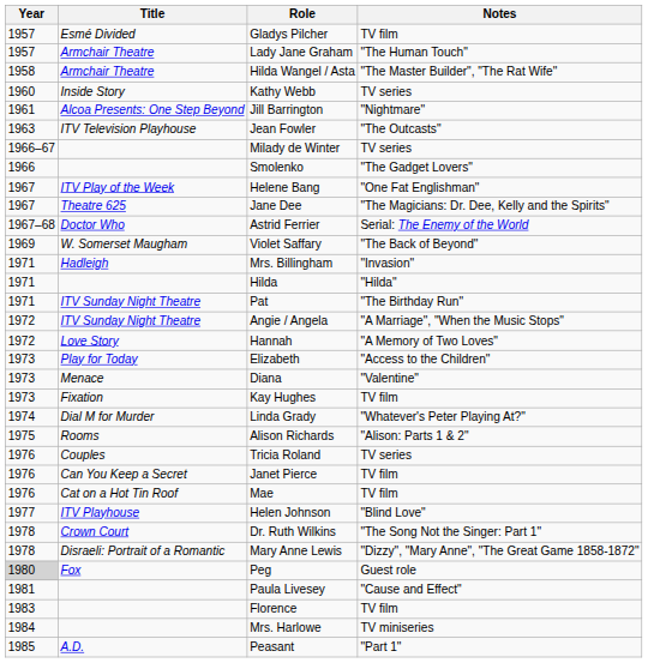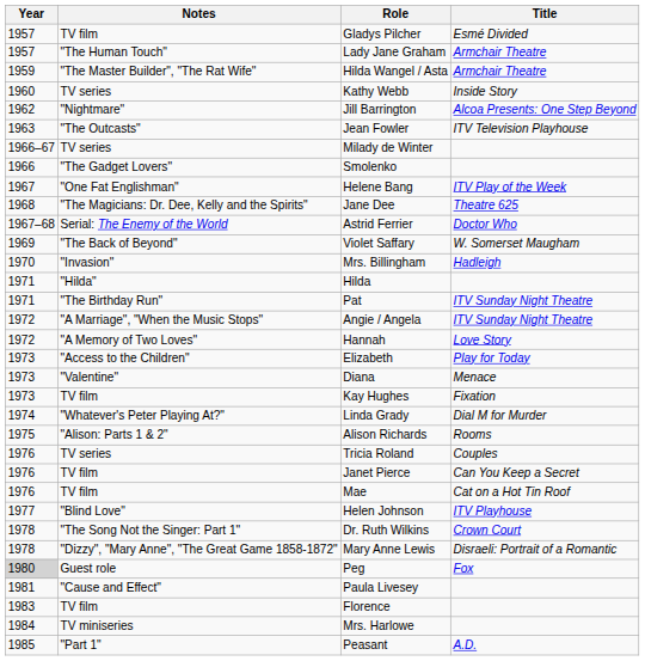columns swapped: Title <-> Notes
Hilda Wangel / Asta | Year: 1958 -> 1959
Jill Barrington | Year: 1961 -> 1962
Jane Dee | Year: 1967 -> 1968
Mrs. Billingham | Year: 1971 -> 1970
